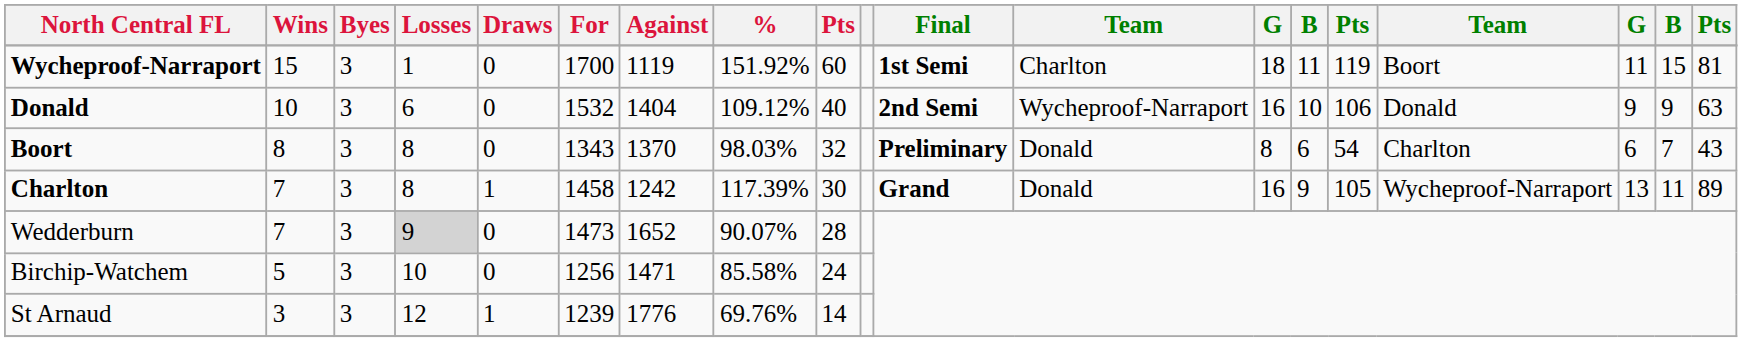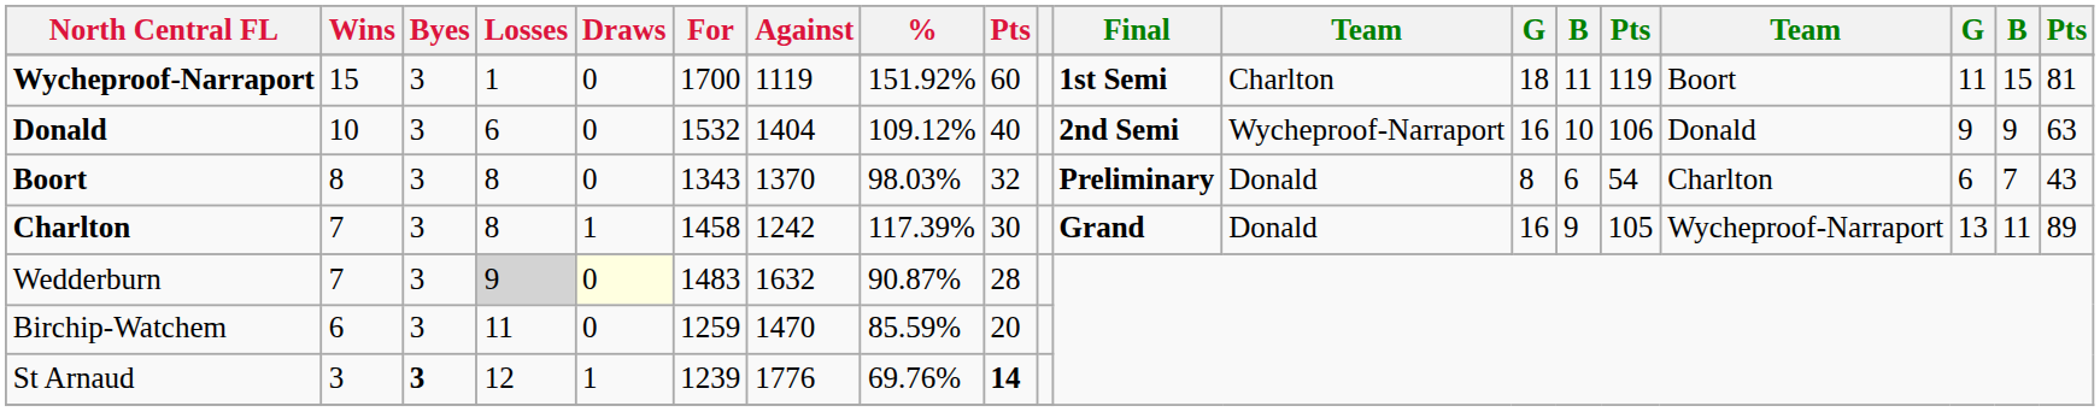Wedderburn | Draws: no background -> lightyellow background
Wedderburn | For: 1473 -> 1483
Wedderburn | Against: 1652 -> 1632
Wedderburn | %: 90.07% -> 90.87%
Birchip-Watchem | Wins: 5 -> 6
Birchip-Watchem | Losses: 10 -> 11
Birchip-Watchem | For: 1256 -> 1259
Birchip-Watchem | Against: 1471 -> 1470
Birchip-Watchem | %: 85.58% -> 85.59%
Birchip-Watchem | column 9: 24 -> 20
St Arnaud | Byes: normal -> bold
St Arnaud | column 9: normal -> bold
